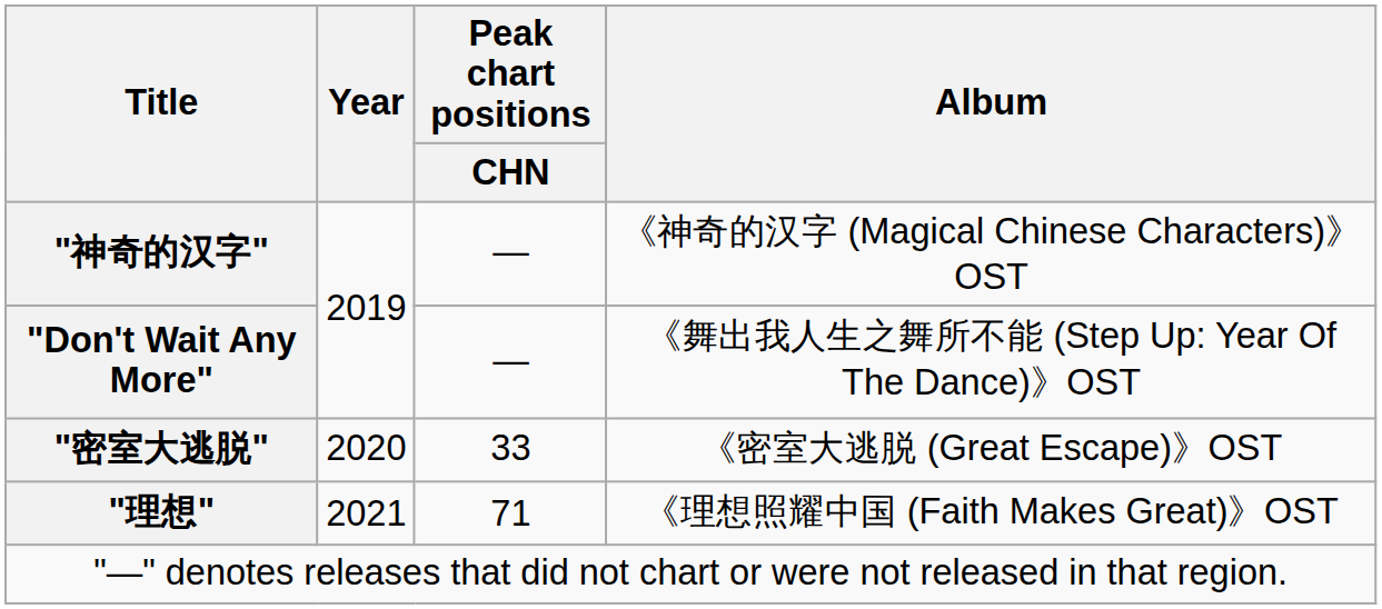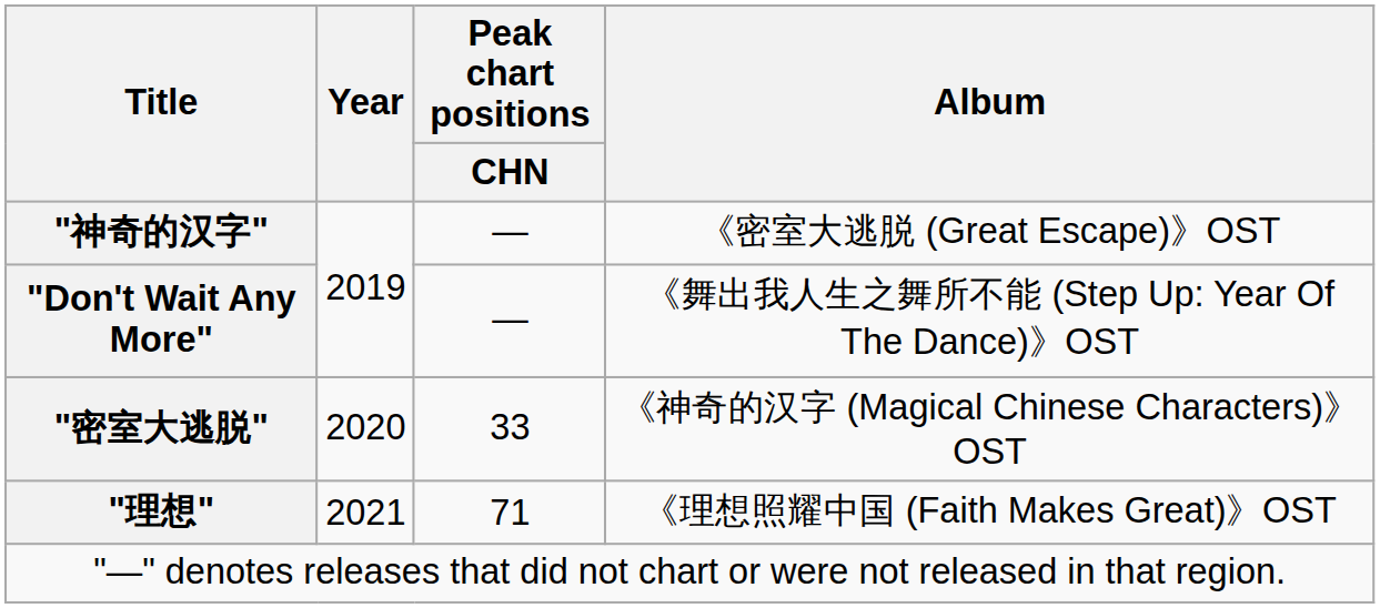"神奇的汉字" | Album: 《神奇的汉字 (Magical Chinese Characters)》OST -> 《密室大逃脱 (Great Escape)》OST
"密室大逃脱" | Album: 《密室大逃脱 (Great Escape)》OST -> 《神奇的汉字 (Magical Chinese Characters)》OST
